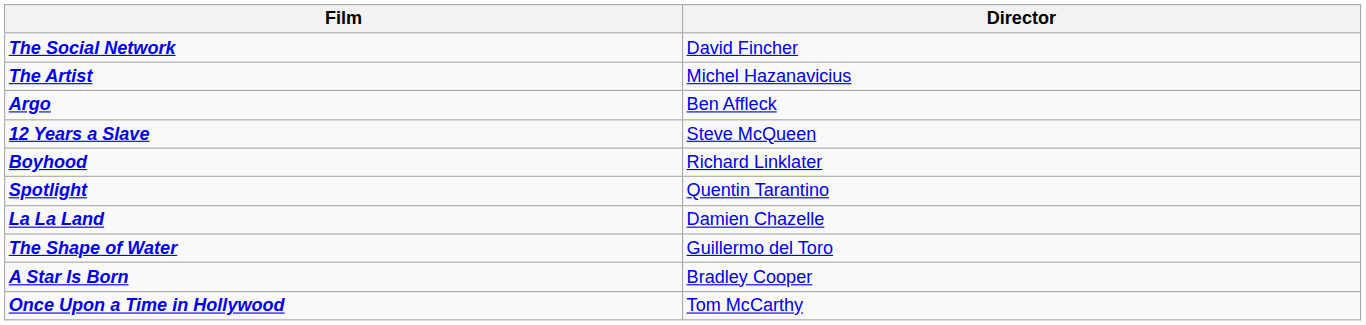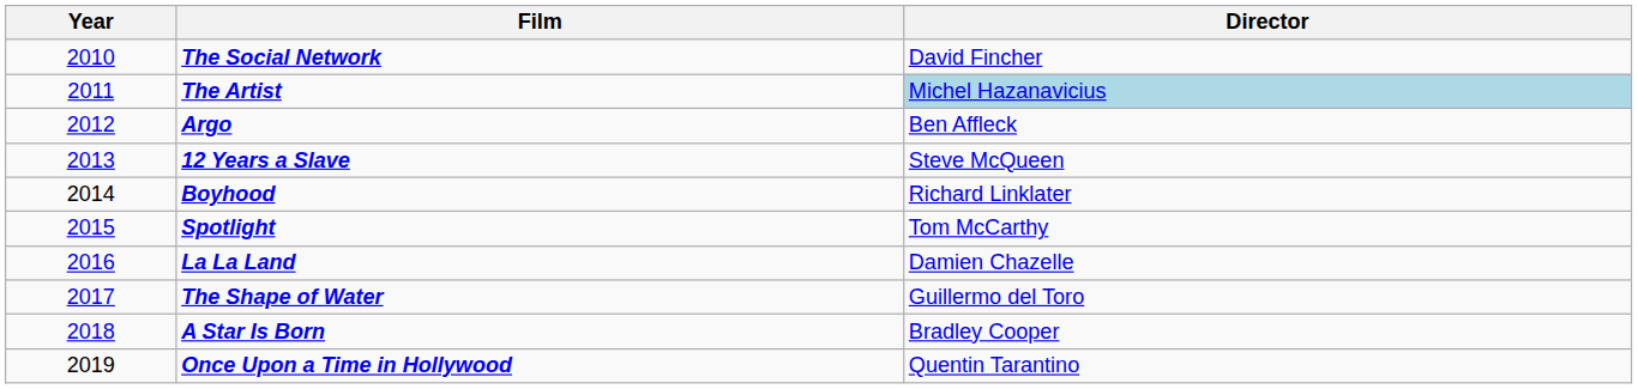+ column: Year | 2010 | 2011 | 2012 | 2013 | 2014 | 2015 | 2016 | 2017 | 2018 | 2019
The Artist | Director: no background -> lightblue background
Spotlight | Director: Quentin Tarantino -> Tom McCarthy
Once Upon a Time in Hollywood | Director: Tom McCarthy -> Quentin Tarantino
